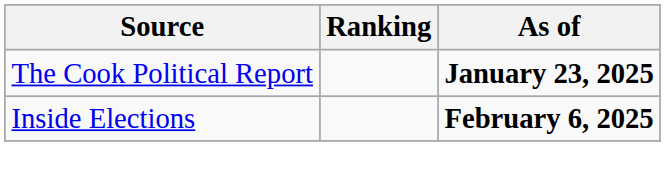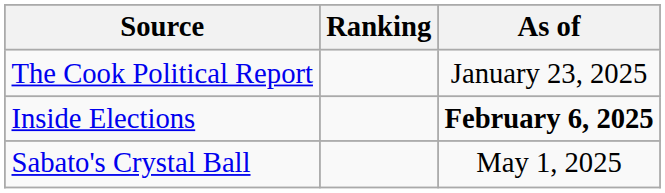The Cook Political Report | As of: bold -> normal
+ row: Sabato's Crystal Ball | May 1, 2025
